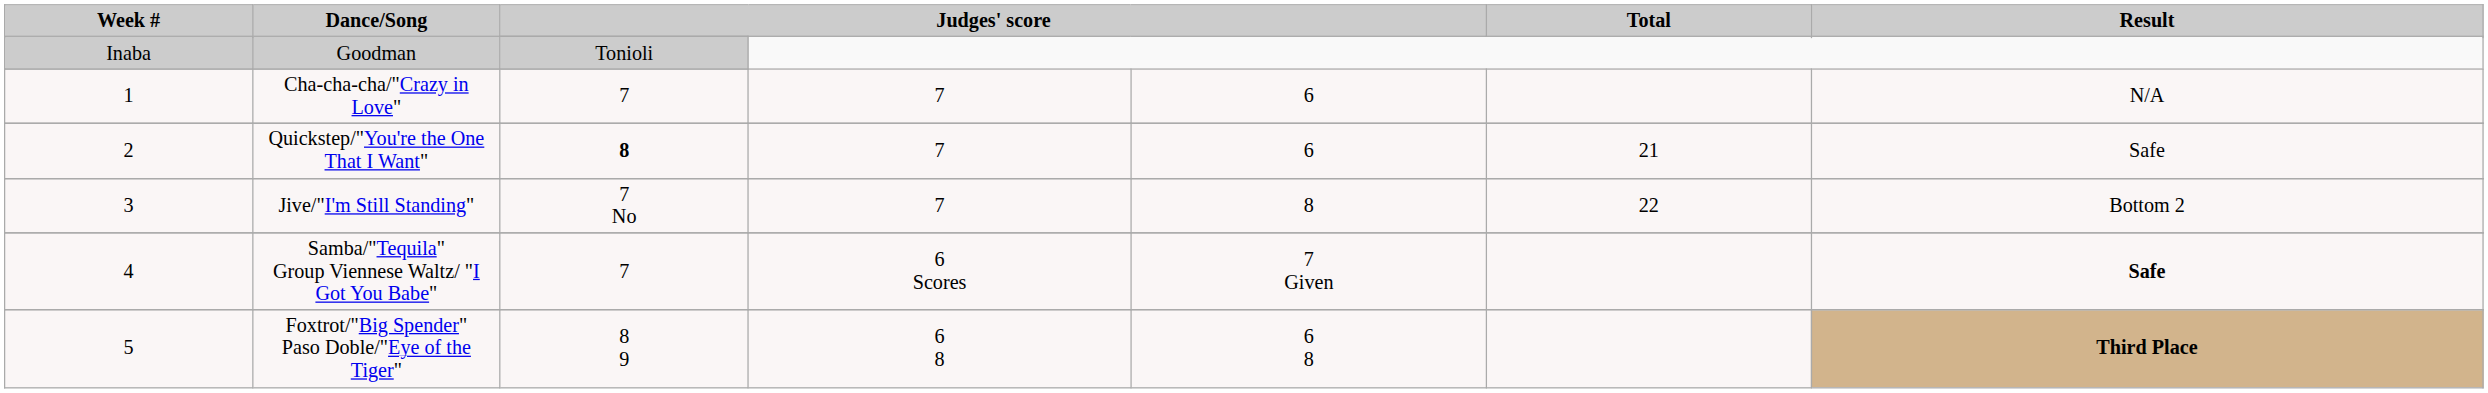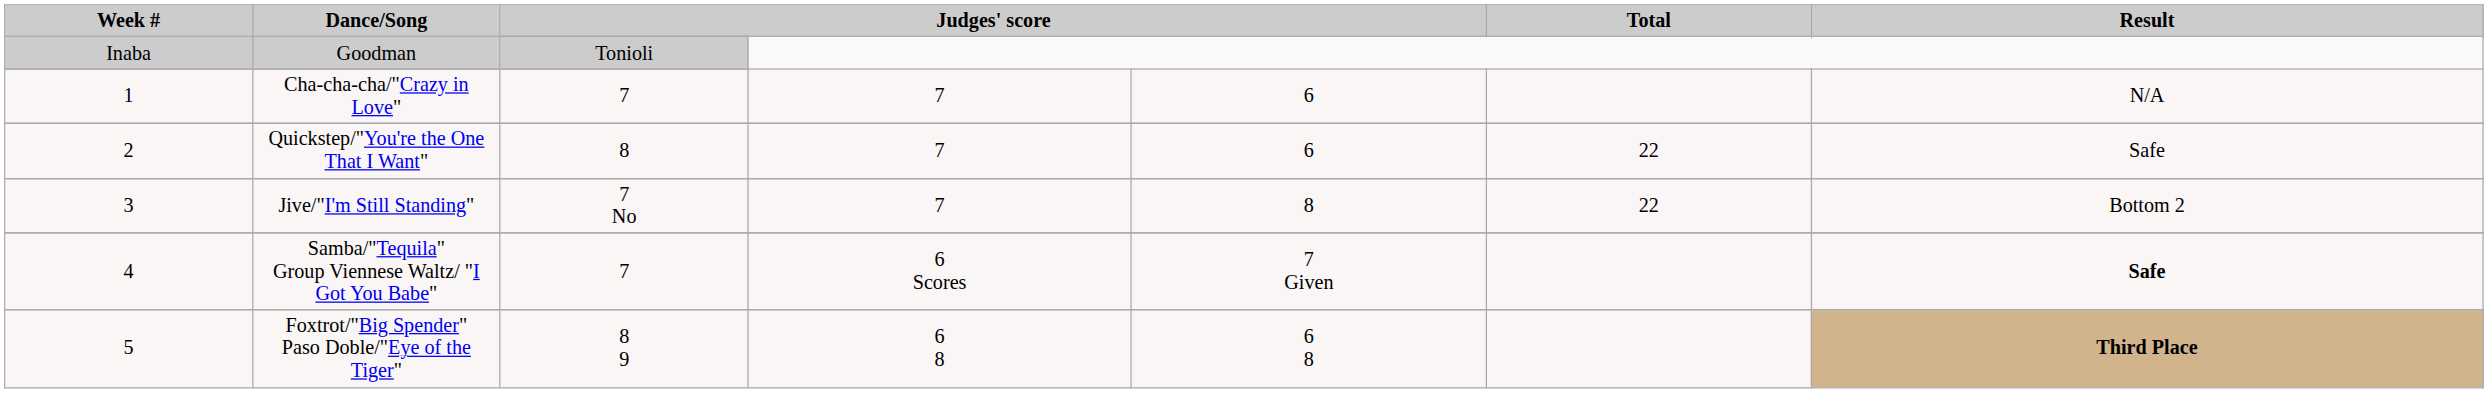Quickstep/"You're the One That I Want" | column 3: bold -> normal
Quickstep/"You're the One That I Want" | Total: 21 -> 22
